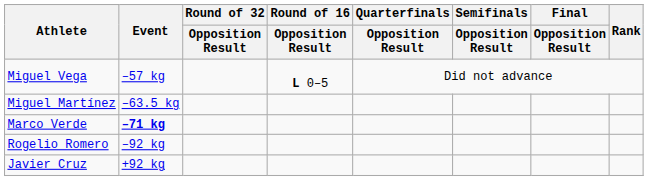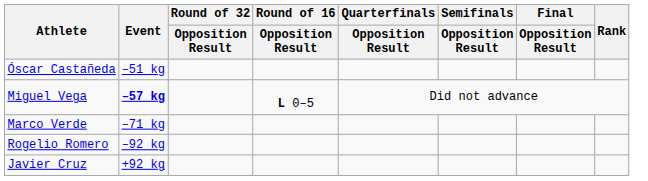+ row: Óscar Castañeda | –51 kg
Miguel Vega | Event: normal -> bold
- row: Miguel Martínez | –63.5 kg
Marco Verde | Event: bold -> normal
